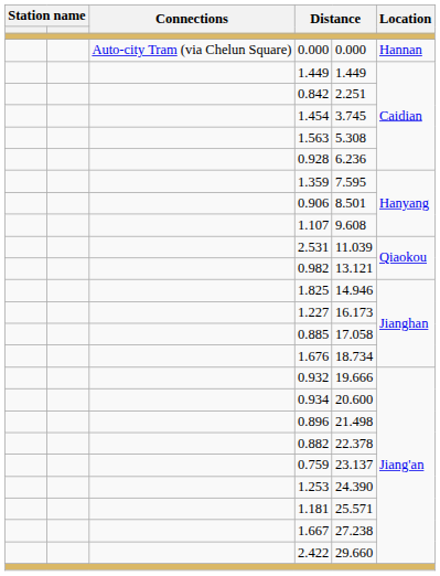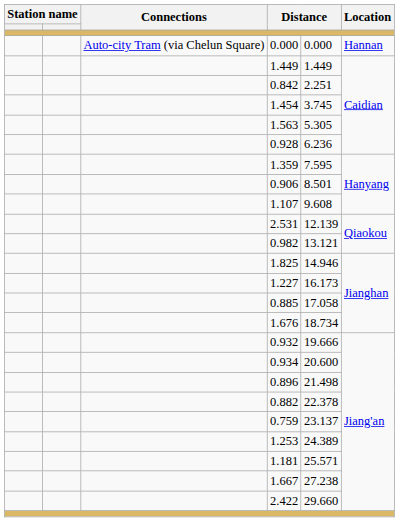1.563 | column 5: 5.308 -> 5.305
2.531 | column 5: 11.039 -> 12.139
1.253 | column 5: 24.390 -> 24.389
